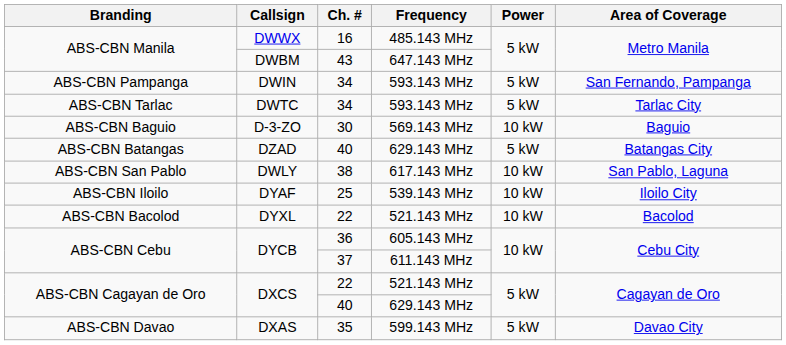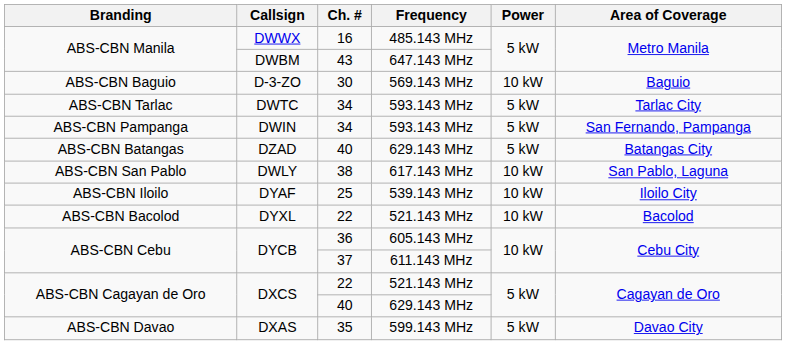rows swapped: D-3-ZO <-> DWIN
